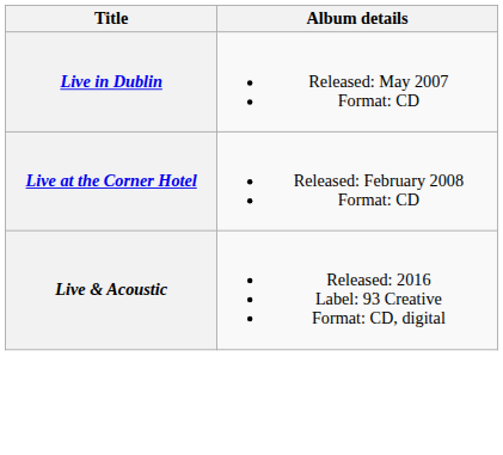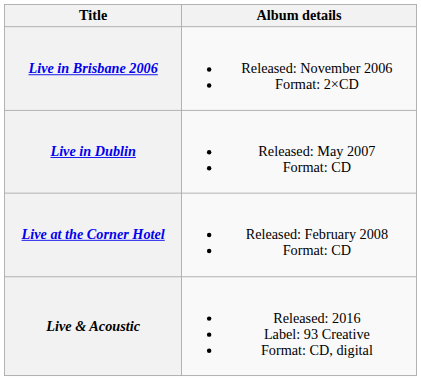+ row: Live in Brisbane 2006 | Released: November 2006 Format: 2×CD
